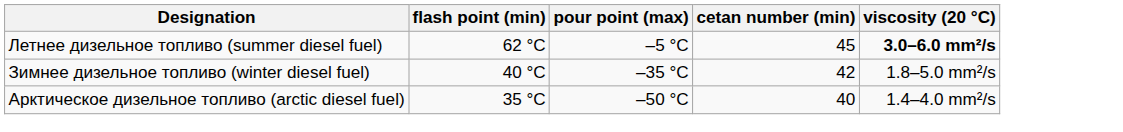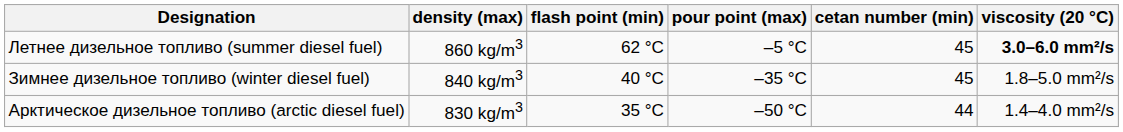+ column: density (max) | 860 kg/m3 | 840 kg/m3 | 830 kg/m3
Зимнее дизельное топливо (winter diesel fuel) | cetan number (min): 42 -> 45
Арктическое дизельное топливо (arctic diesel fuel) | cetan number (min): 40 -> 44
